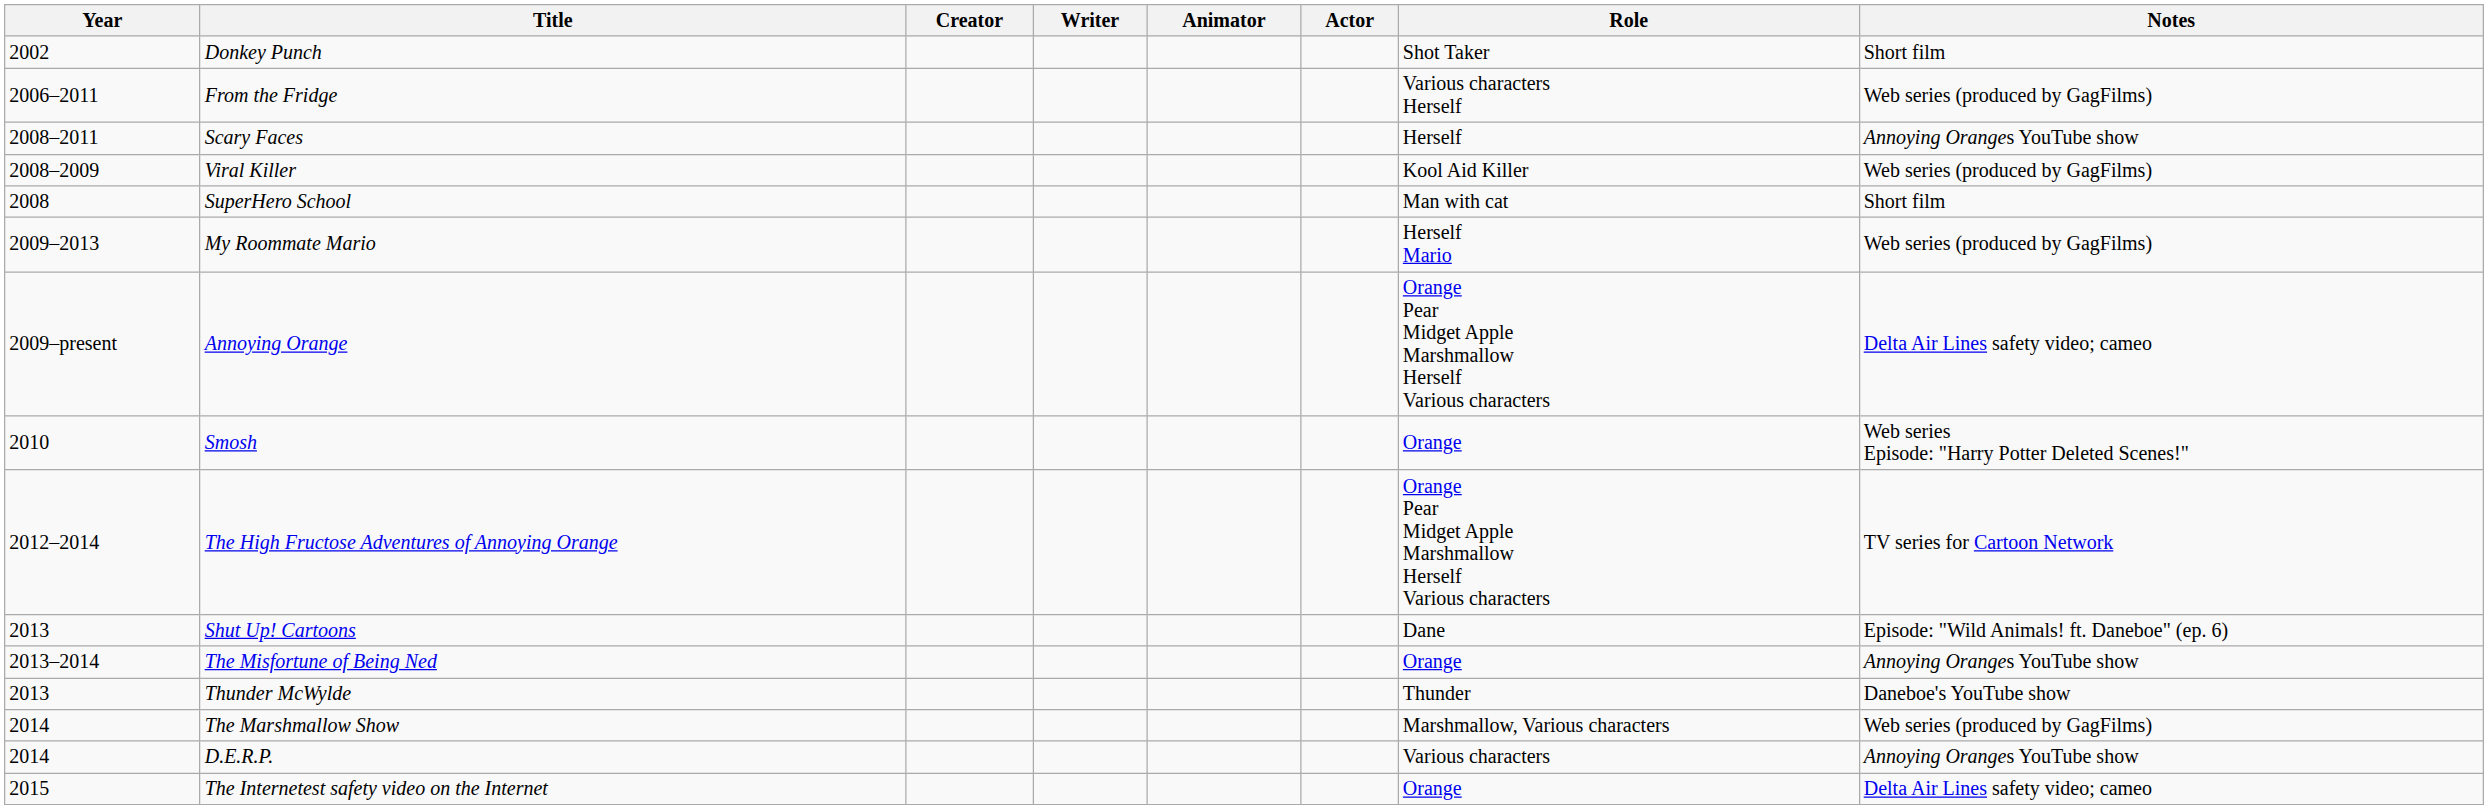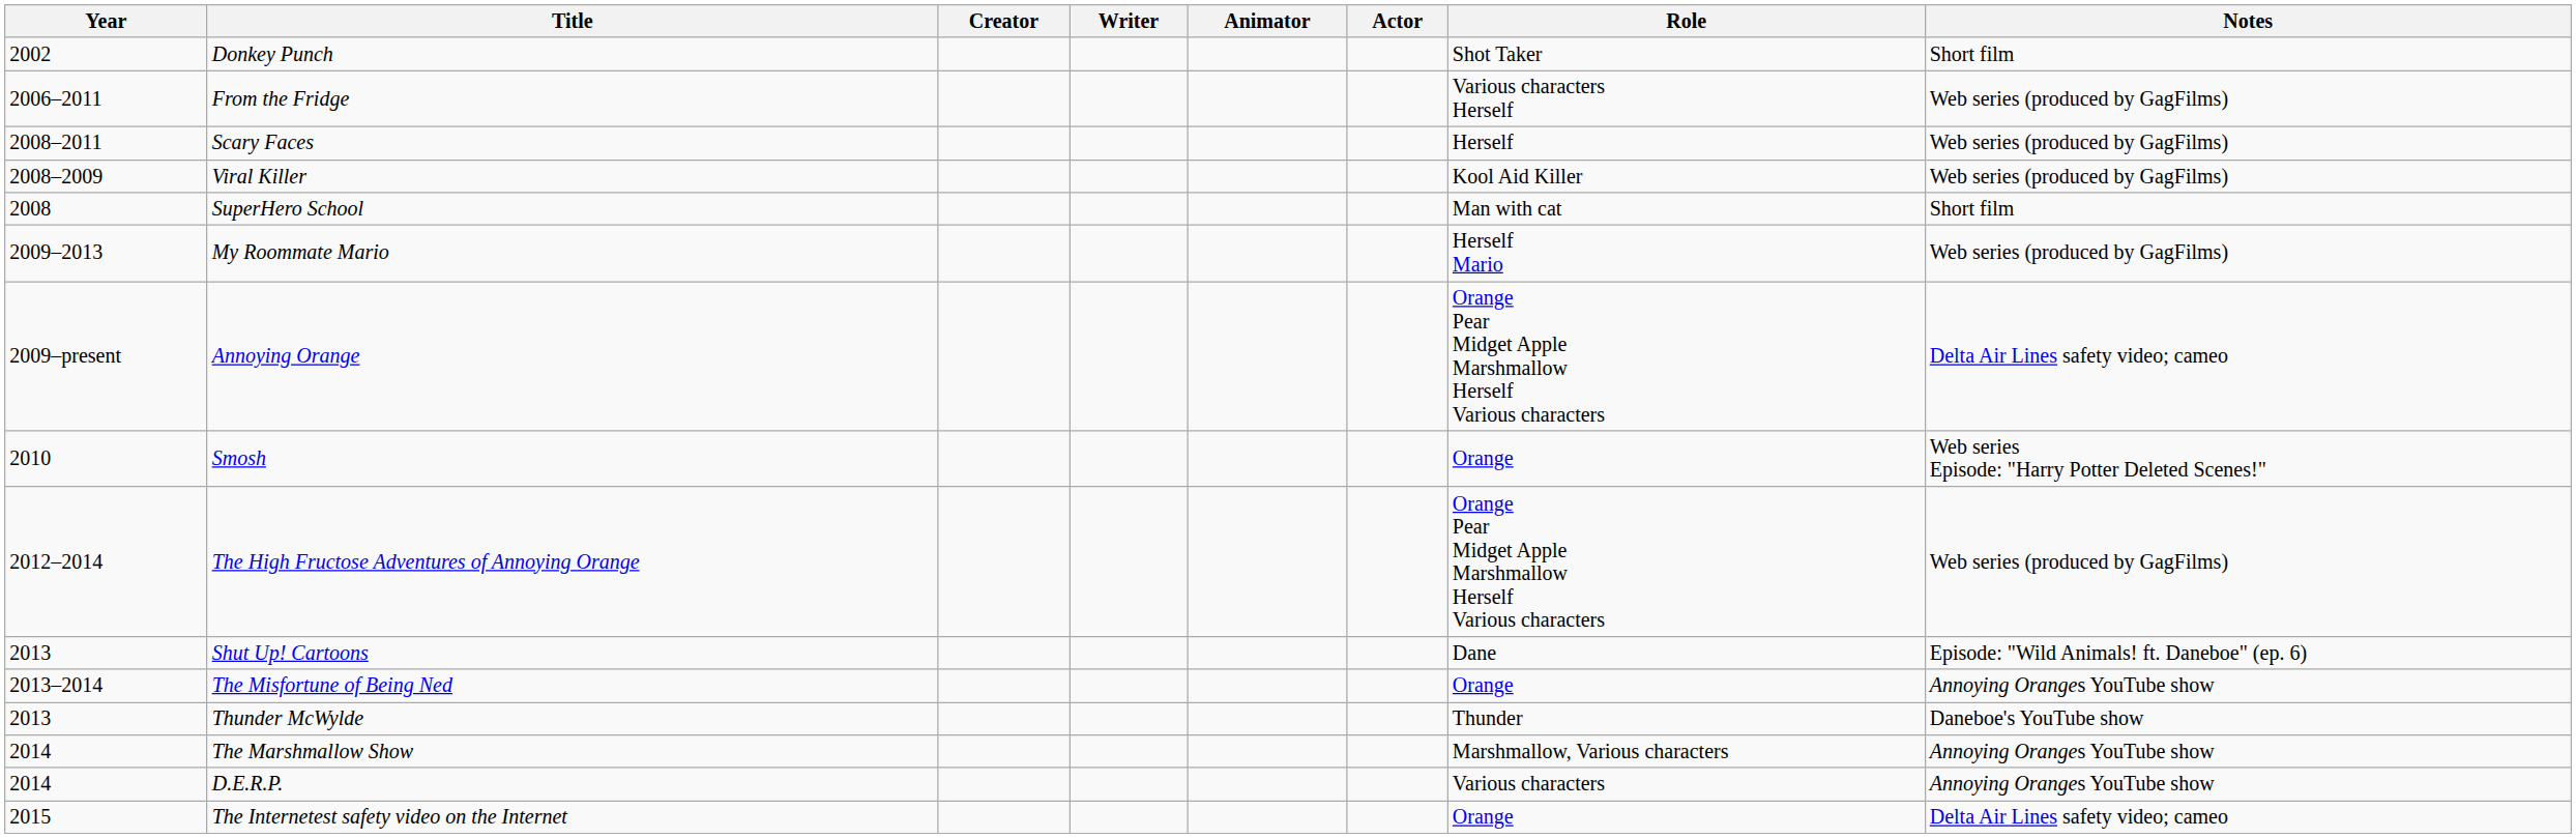Scary Faces | Notes: Annoying Oranges YouTube show -> Web series (produced by GagFilms)
The High Fructose Adventures of Annoying Orange | Notes: TV series for Cartoon Network -> Web series (produced by GagFilms)
The Marshmallow Show | Notes: Web series (produced by GagFilms) -> Annoying Oranges YouTube show
